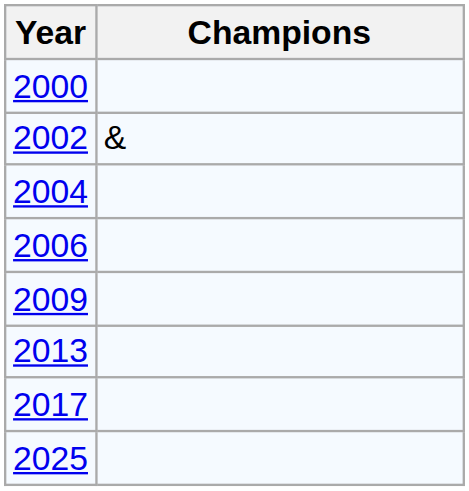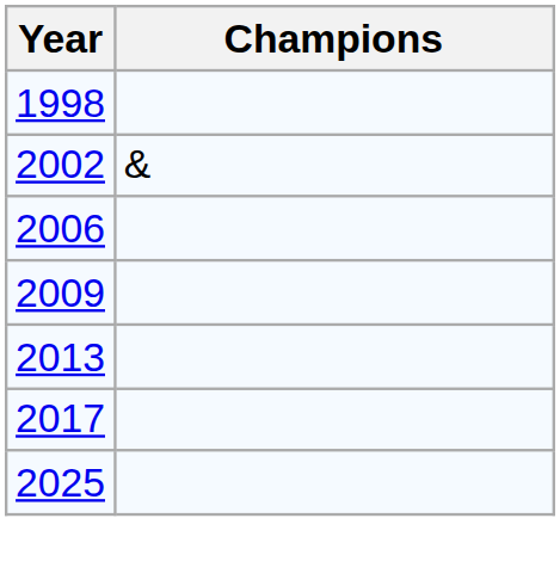+ row: 1998
- row: 2000
- row: 2004
